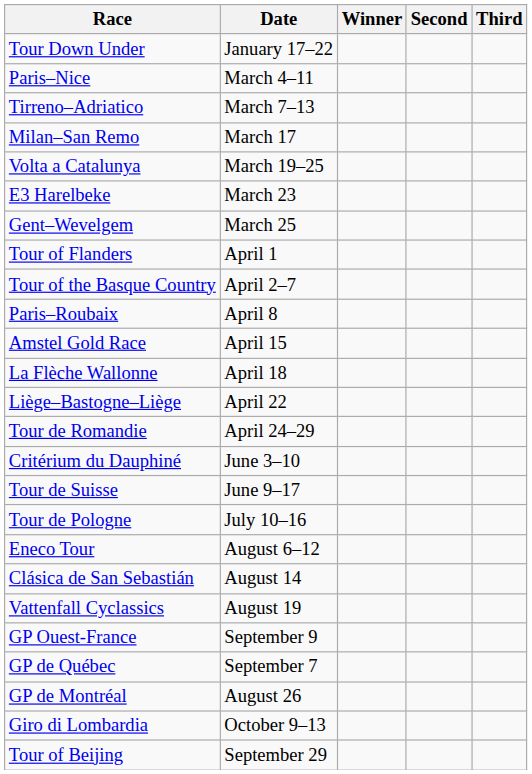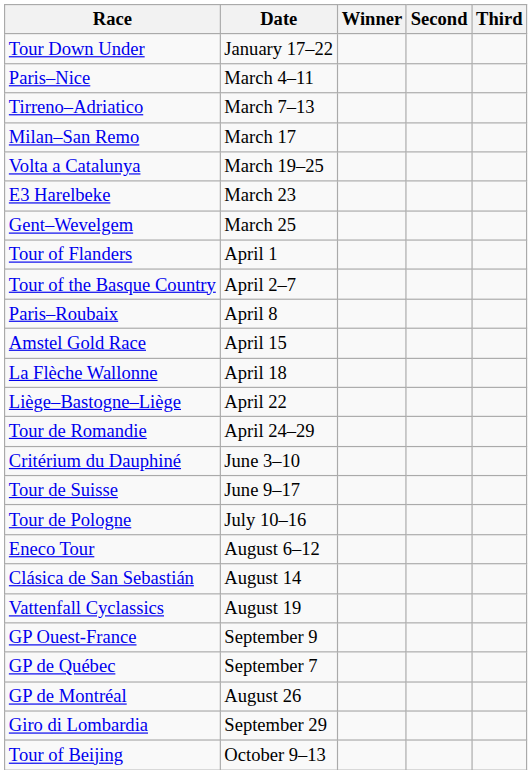Giro di Lombardia | Date: October 9–13 -> September 29
Tour of Beijing | Date: September 29 -> October 9–13
